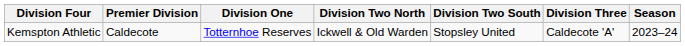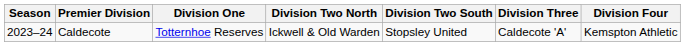columns swapped: Season <-> Division Four
